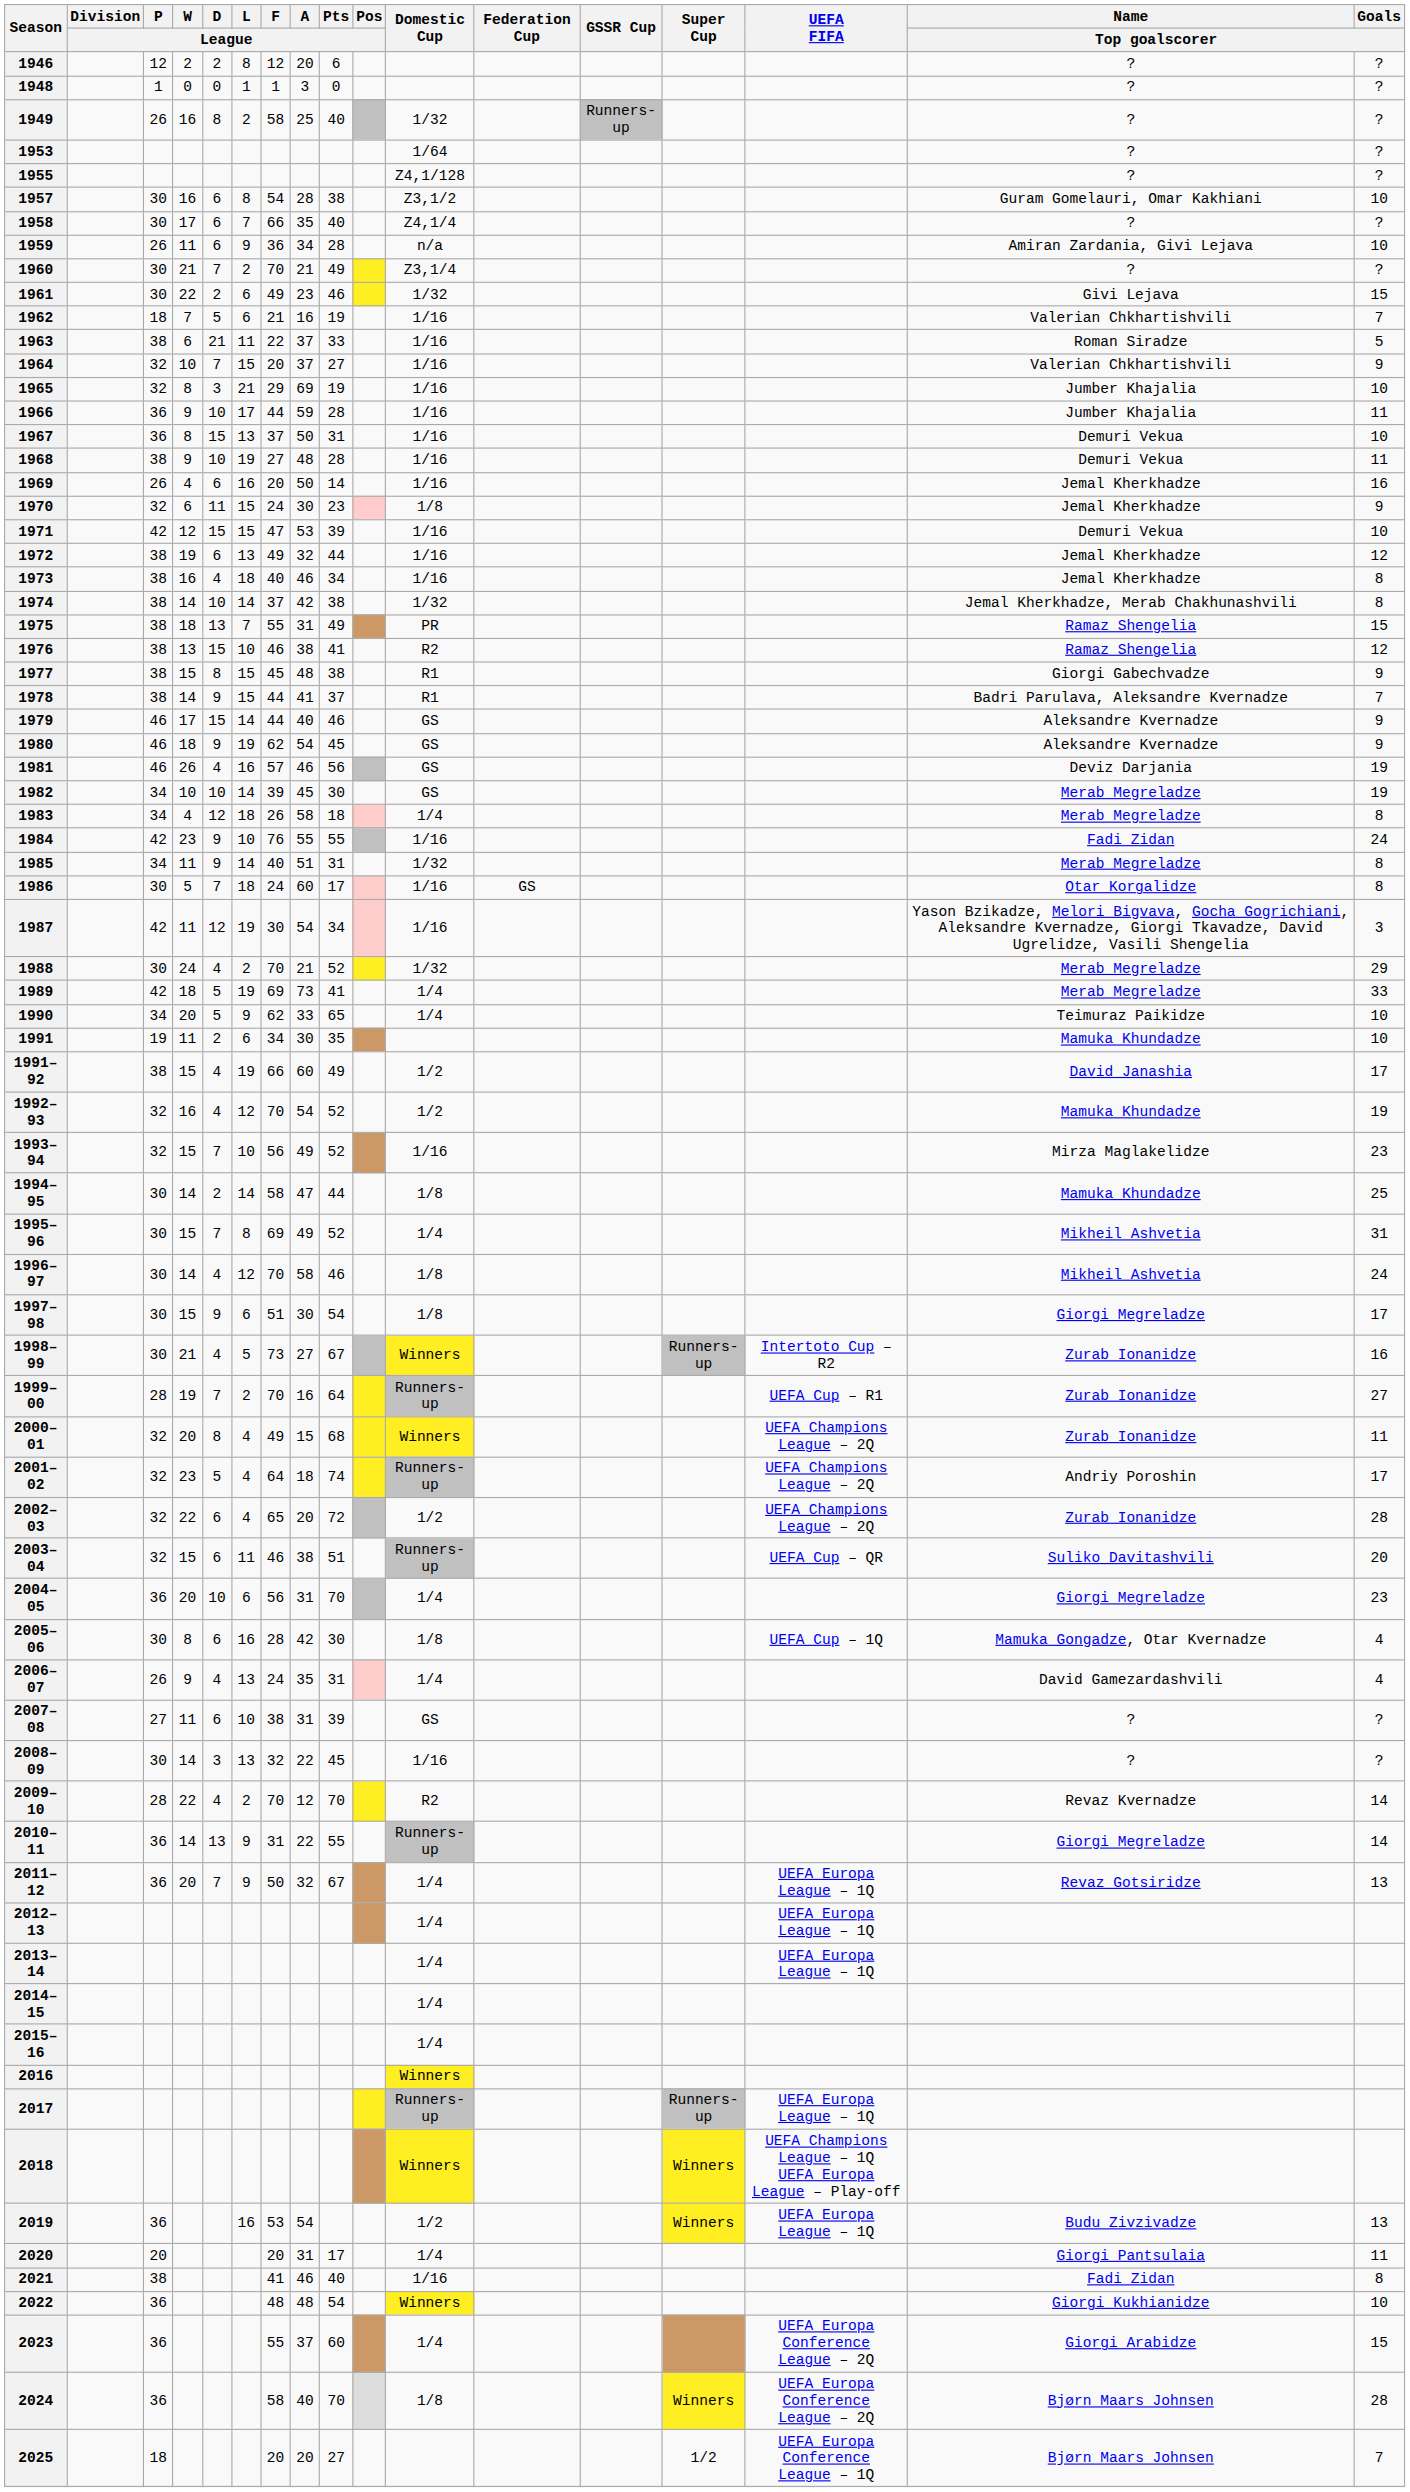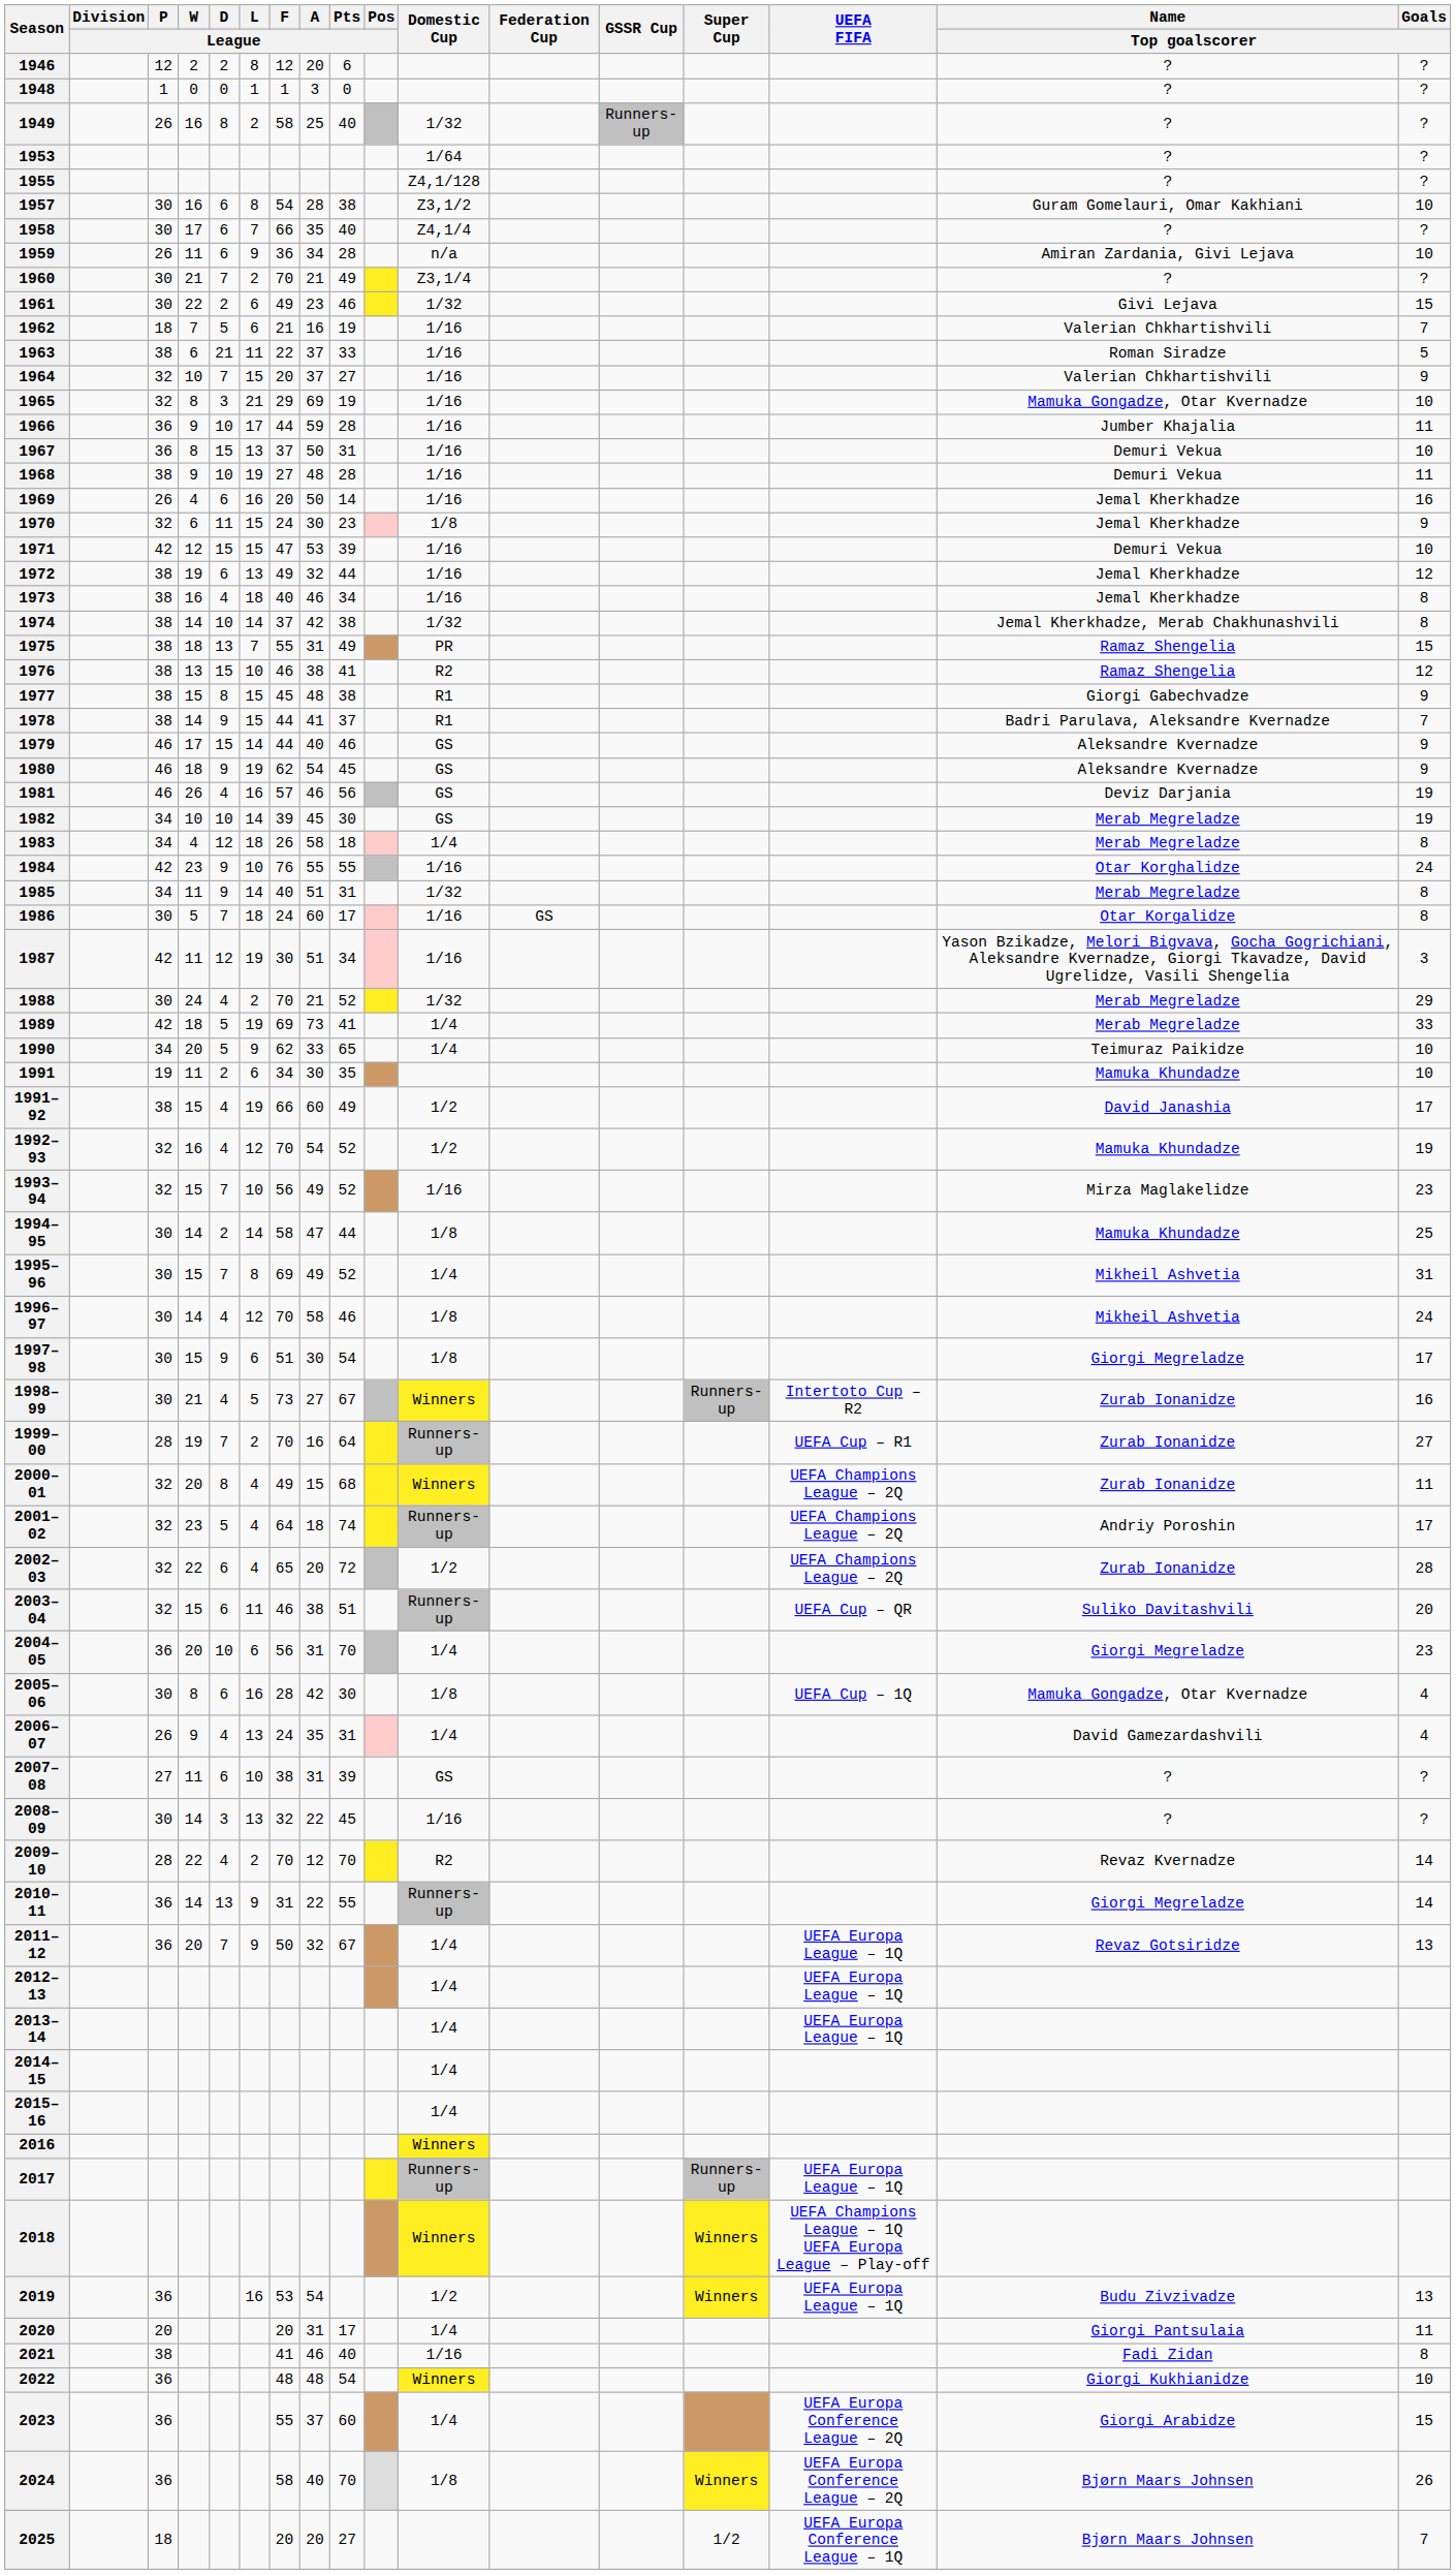1965 | Name / Top goalscorer: Jumber Khajalia -> Mamuka Gongadze, Otar Kvernadze
1984 | Name / Top goalscorer: Fadi Zidan -> Otar Korghalidze
1987 | A / League: 54 -> 51
2024 | Goals / Top goalscorer: 28 -> 26
